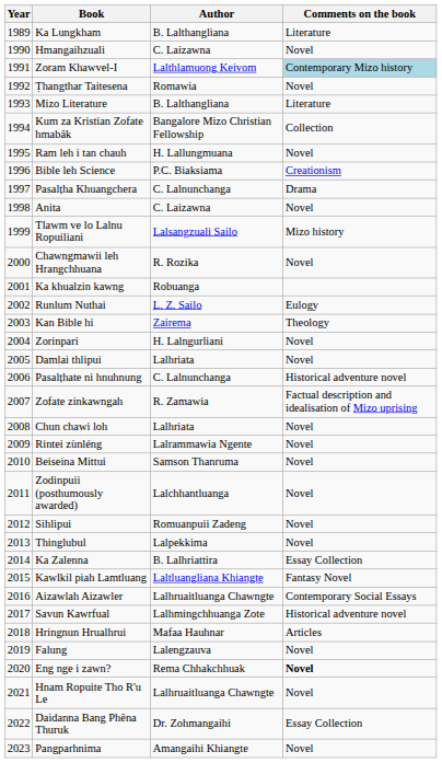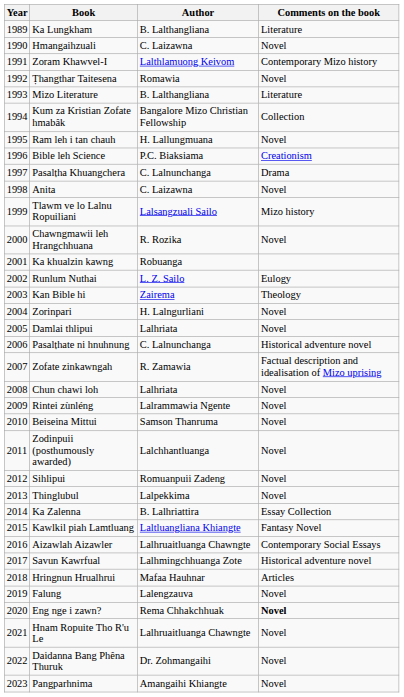Zoram Khawvel-I | Comments on the book: lightblue background -> no background
Daidanna Bang Phêna Thuruk | Comments on the book: Essay Collection -> Novel
